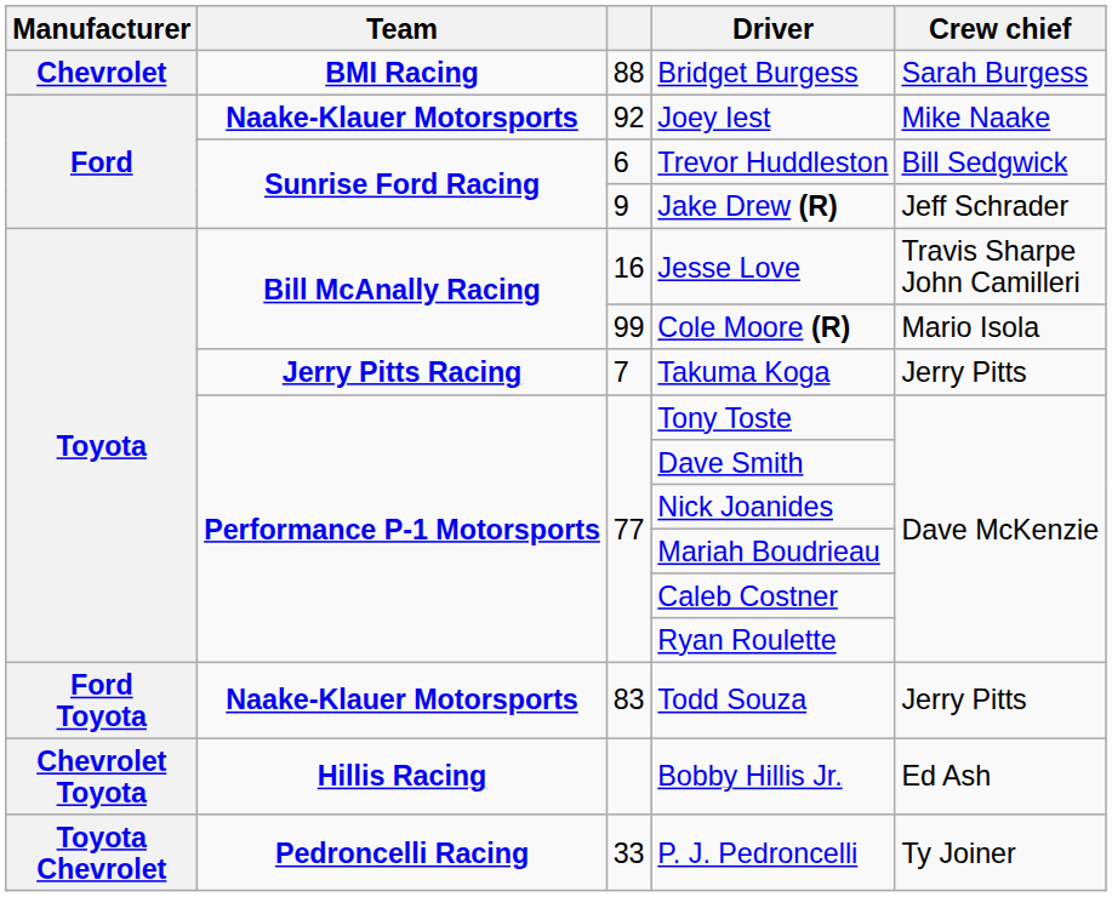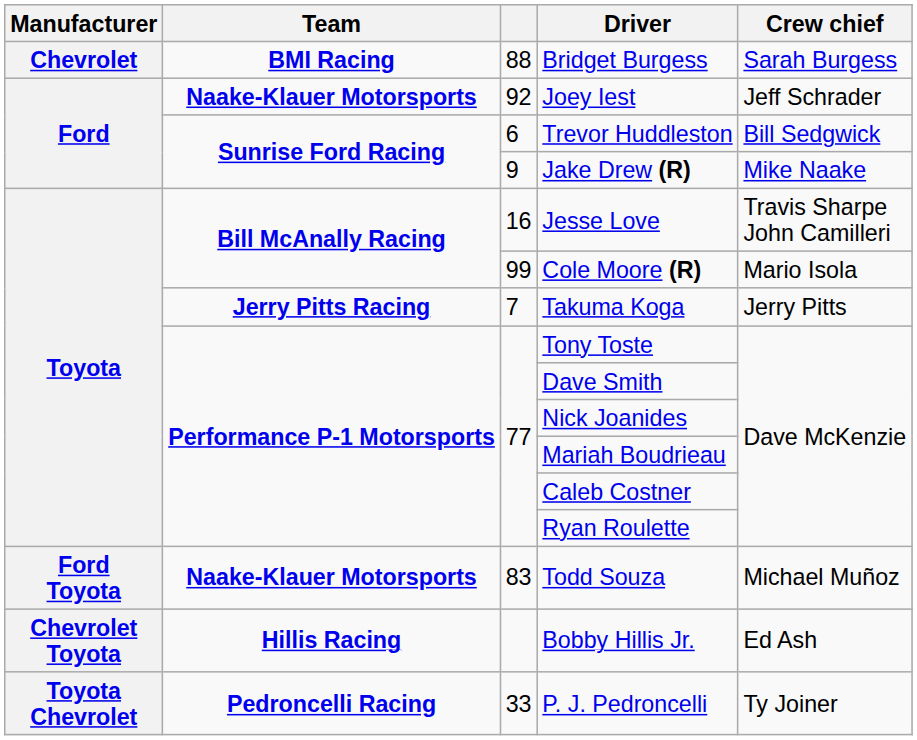Joey Iest | Crew chief: Mike Naake -> Jeff Schrader
Jake Drew (R) | Crew chief: Jeff Schrader -> Mike Naake
Todd Souza | Crew chief: Jerry Pitts -> Michael Muñoz
